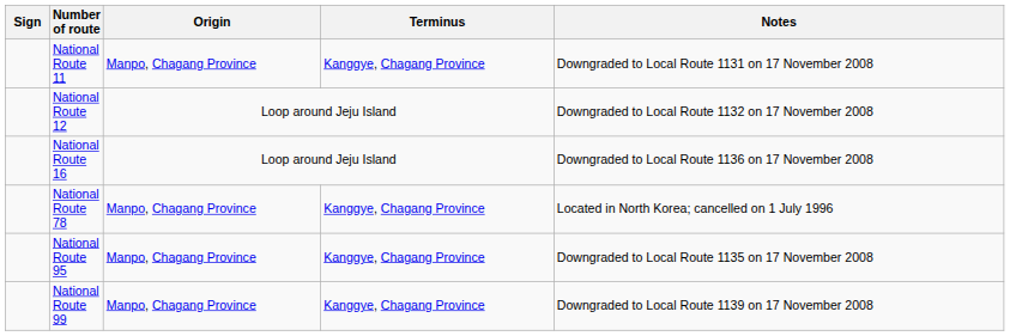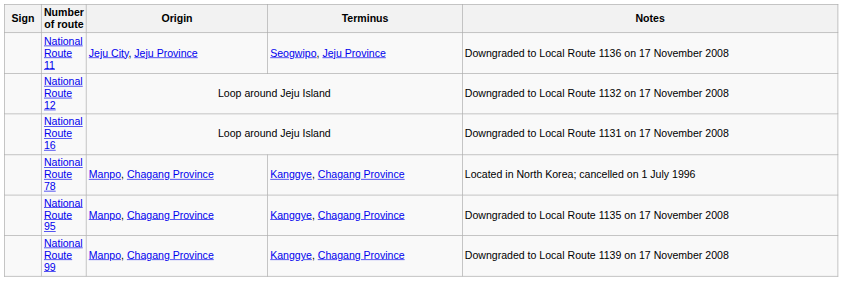National Route 11 | Origin: Manpo, Chagang Province -> Jeju City, Jeju Province
National Route 11 | Terminus: Kanggye, Chagang Province -> Seogwipo, Jeju Province
National Route 11 | Notes: Downgraded to Local Route 1131 on 17 November 2008 -> Downgraded to Local Route 1136 on 17 November 2008
National Route 16 | Notes: Downgraded to Local Route 1136 on 17 November 2008 -> Downgraded to Local Route 1131 on 17 November 2008
